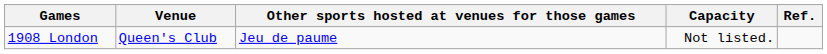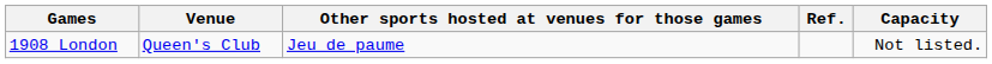columns swapped: Capacity <-> Ref.
